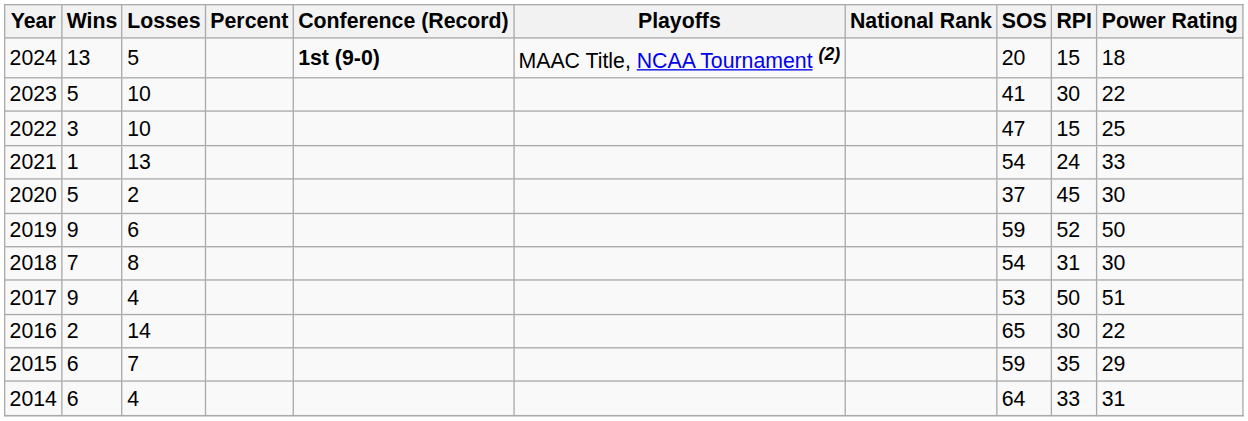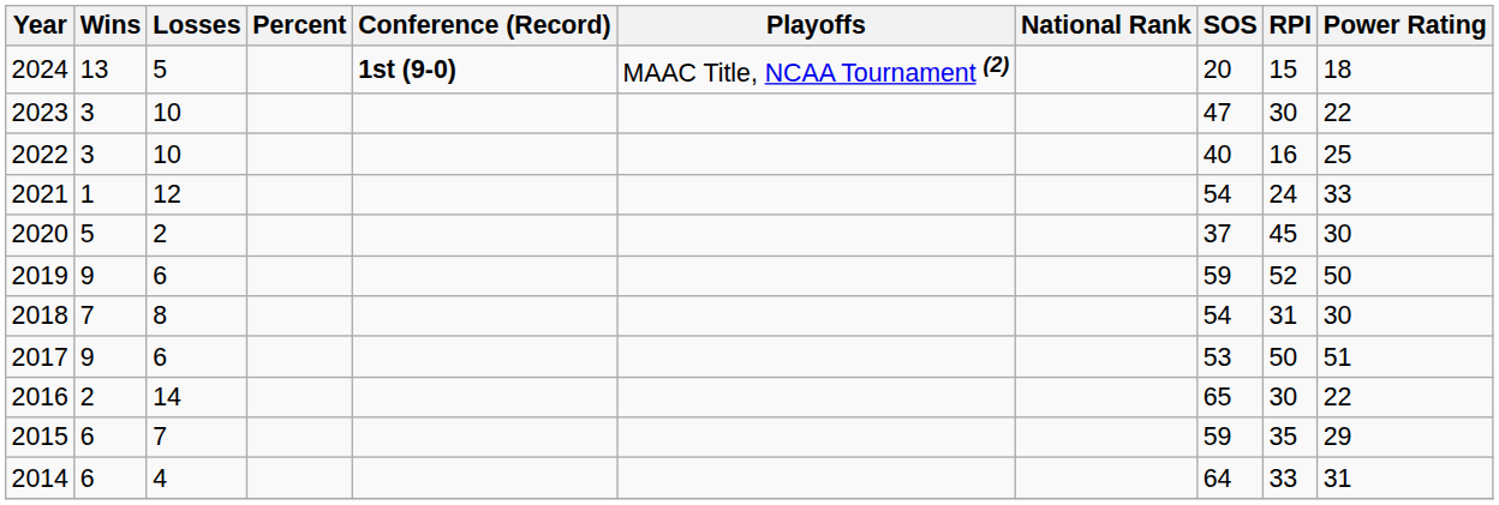2023 | Wins: 5 -> 3
2023 | SOS: 41 -> 47
2022 | SOS: 47 -> 40
2022 | RPI: 15 -> 16
2021 | Losses: 13 -> 12
2017 | Losses: 4 -> 6
